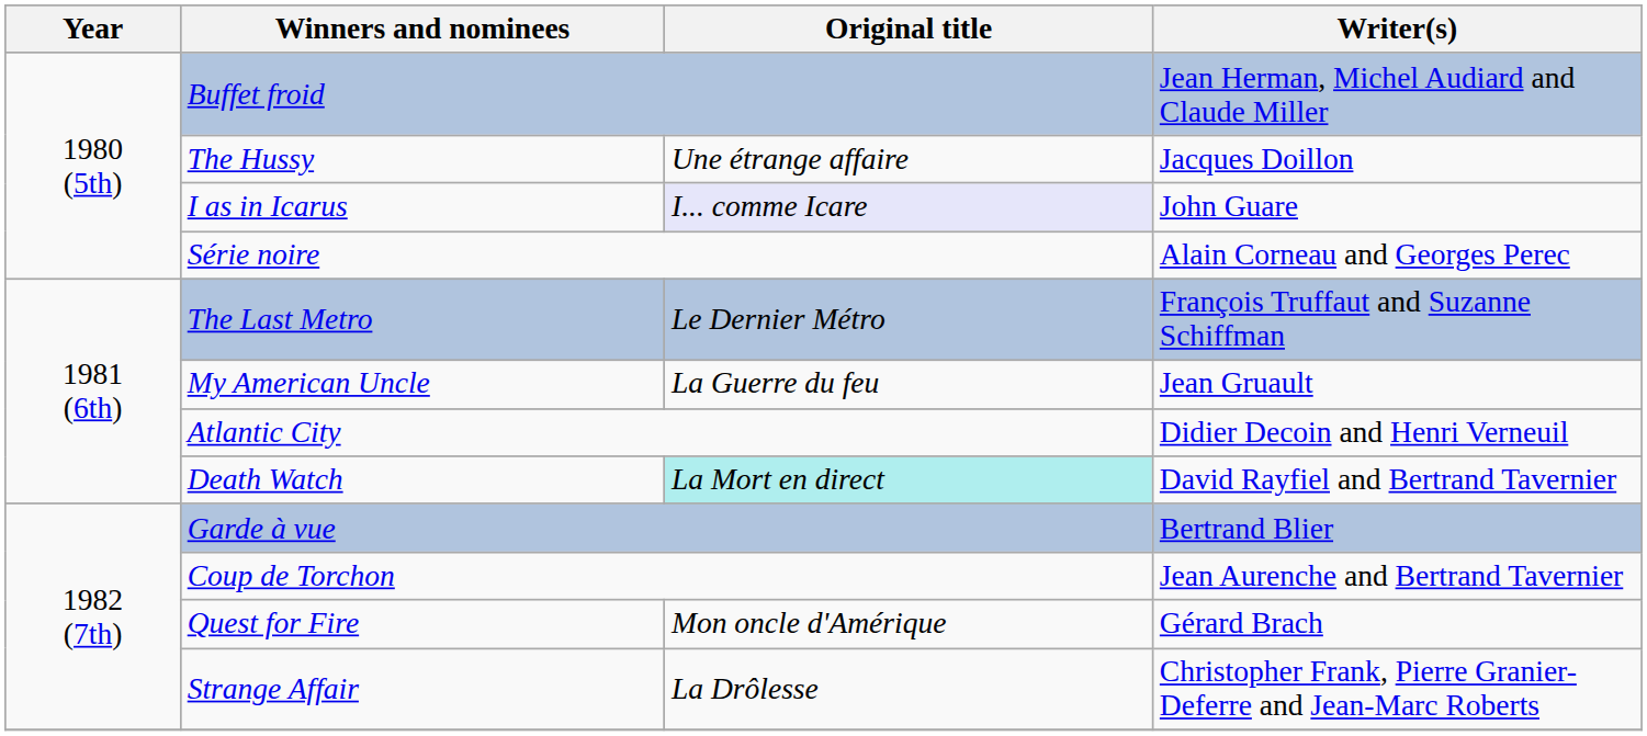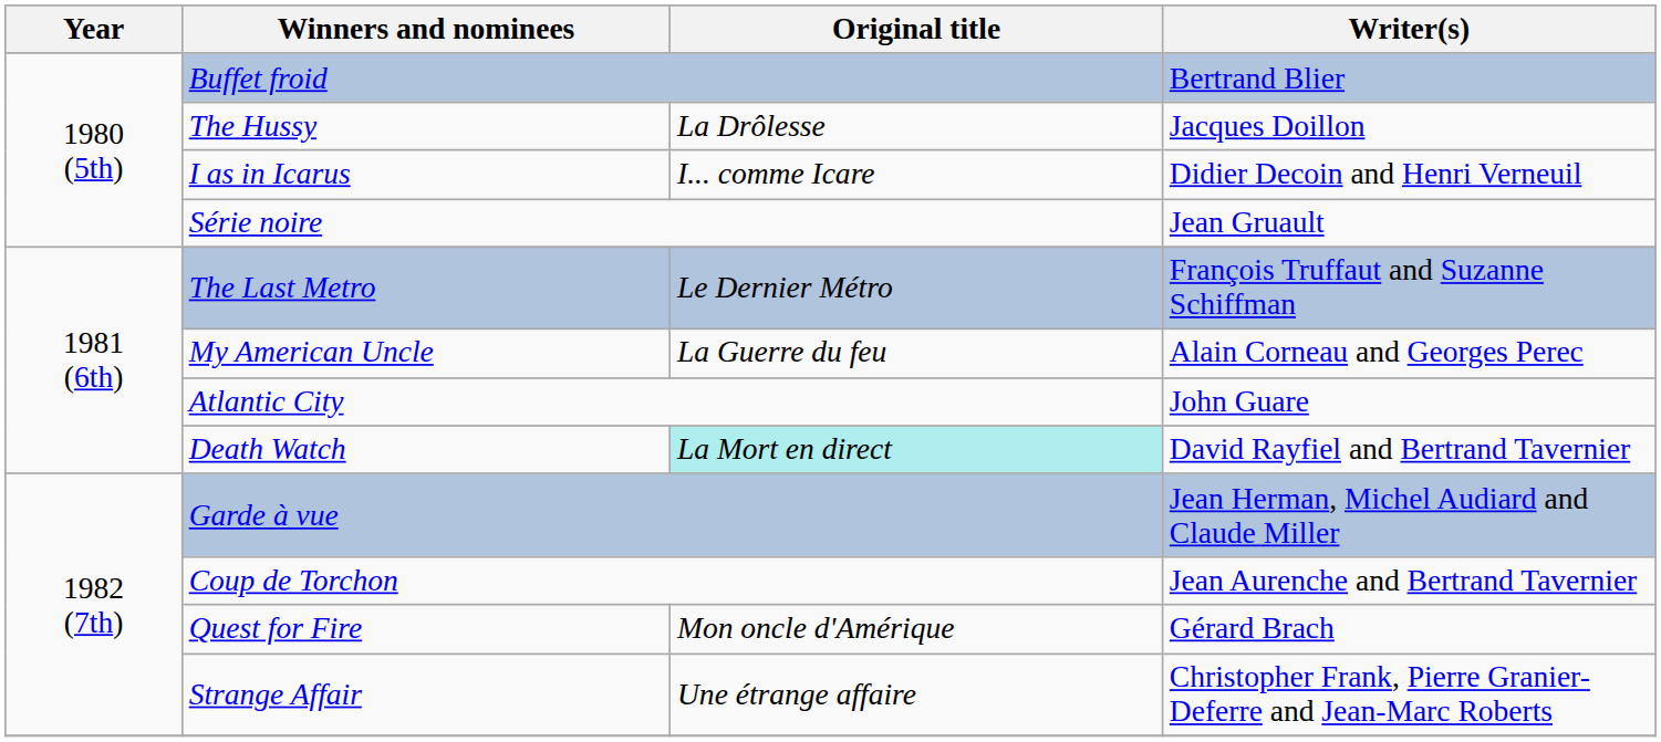Buffet froid | Writer(s): Jean Herman, Michel Audiard and Claude Miller -> Bertrand Blier
The Hussy | Original title: Une étrange affaire -> La Drôlesse
I as in Icarus | Original title: lavender background -> no background
I as in Icarus | Writer(s): John Guare -> Didier Decoin and Henri Verneuil
Série noire | Writer(s): Alain Corneau and Georges Perec -> Jean Gruault
My American Uncle | Writer(s): Jean Gruault -> Alain Corneau and Georges Perec
Atlantic City | Writer(s): Didier Decoin and Henri Verneuil -> John Guare
Garde à vue | Writer(s): Bertrand Blier -> Jean Herman, Michel Audiard and Claude Miller
Strange Affair | Original title: La Drôlesse -> Une étrange affaire
